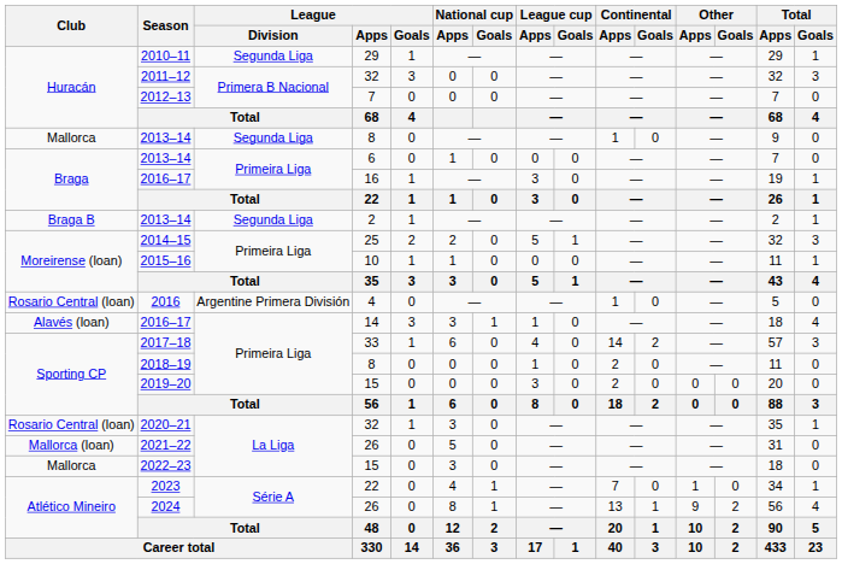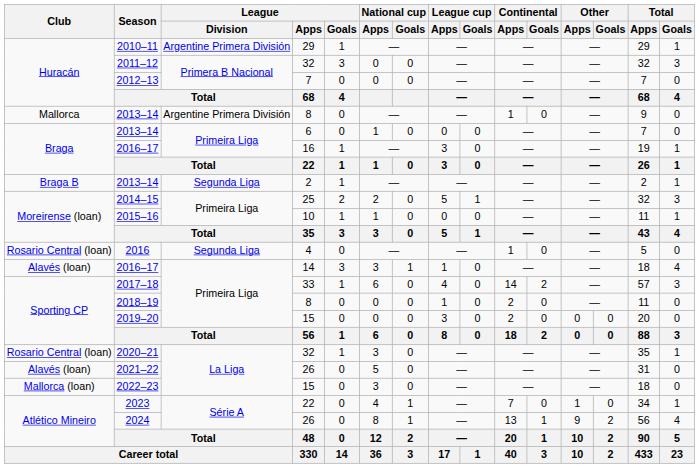2010–11 | League / Division: Segunda Liga -> Argentine Primera División
2013–14 / 8 | League / Division: Segunda Liga -> Argentine Primera División
2016 | League / Division: Argentine Primera División -> Segunda Liga
2021–22 | Club: Mallorca (loan) -> Alavés (loan)
2022–23 | Club: Mallorca -> Mallorca (loan)
